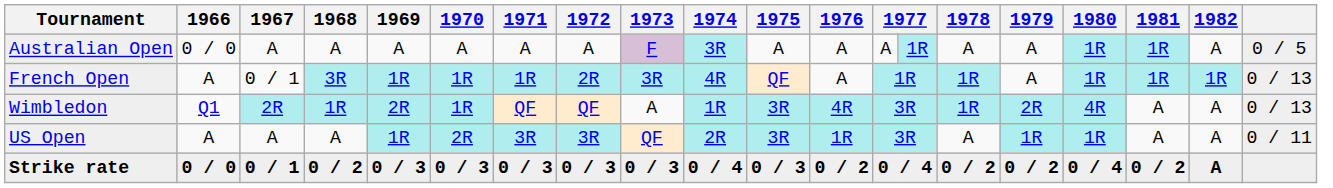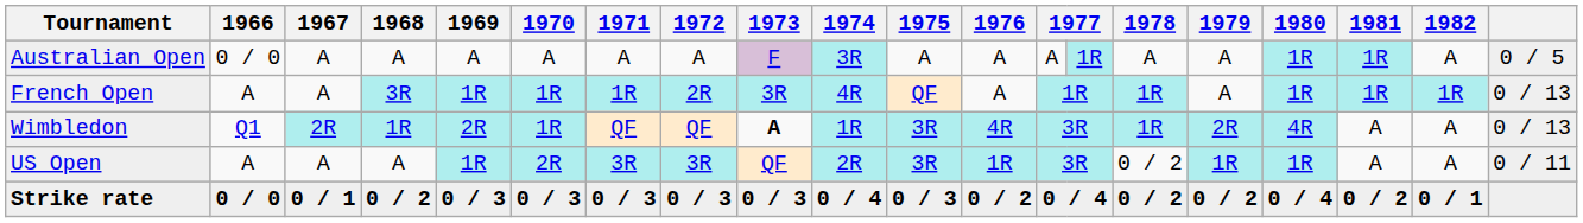French Open | 1967: 0 / 1 -> A
Wimbledon | 1973: normal -> bold
US Open | 1978: A -> 0 / 2
Strike rate | 1982: A -> 0 / 1
